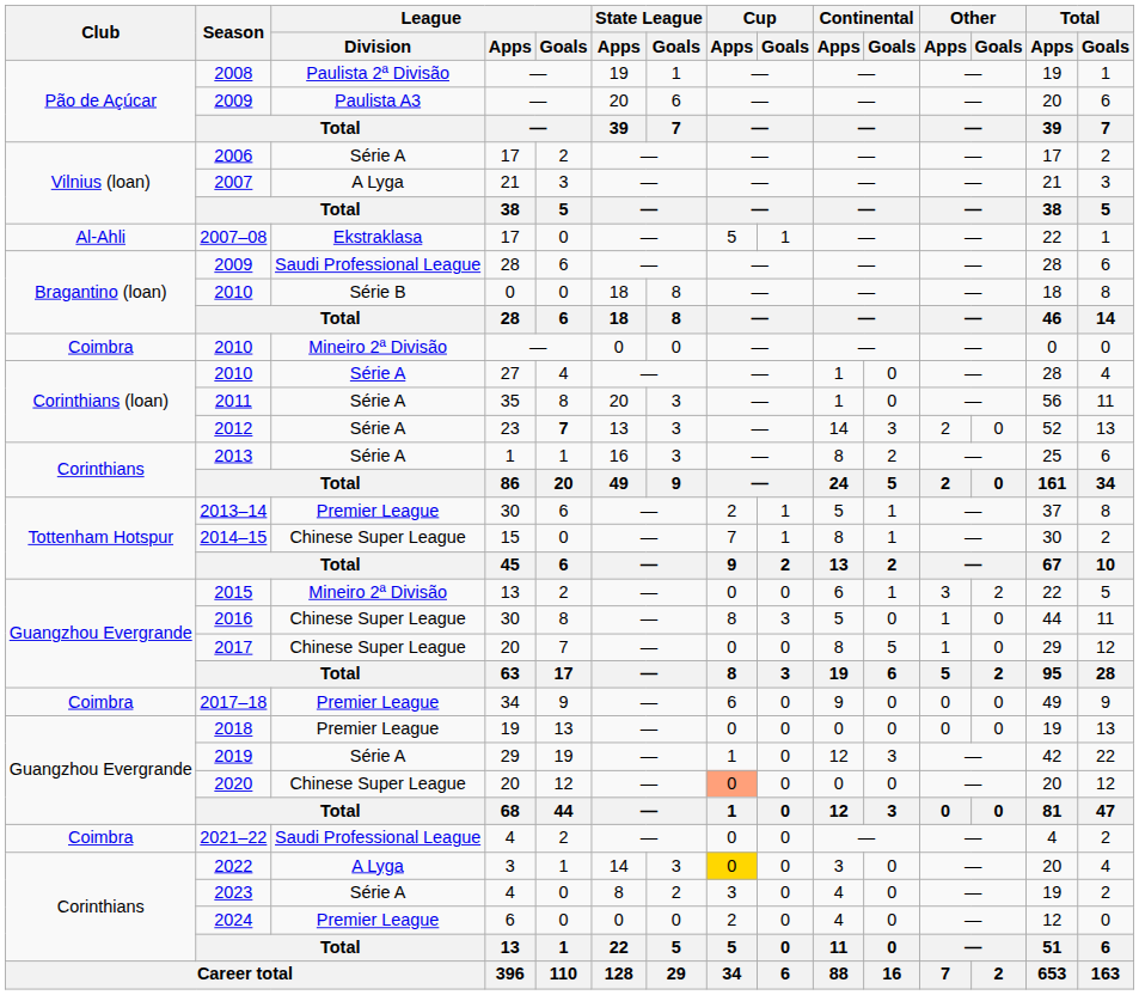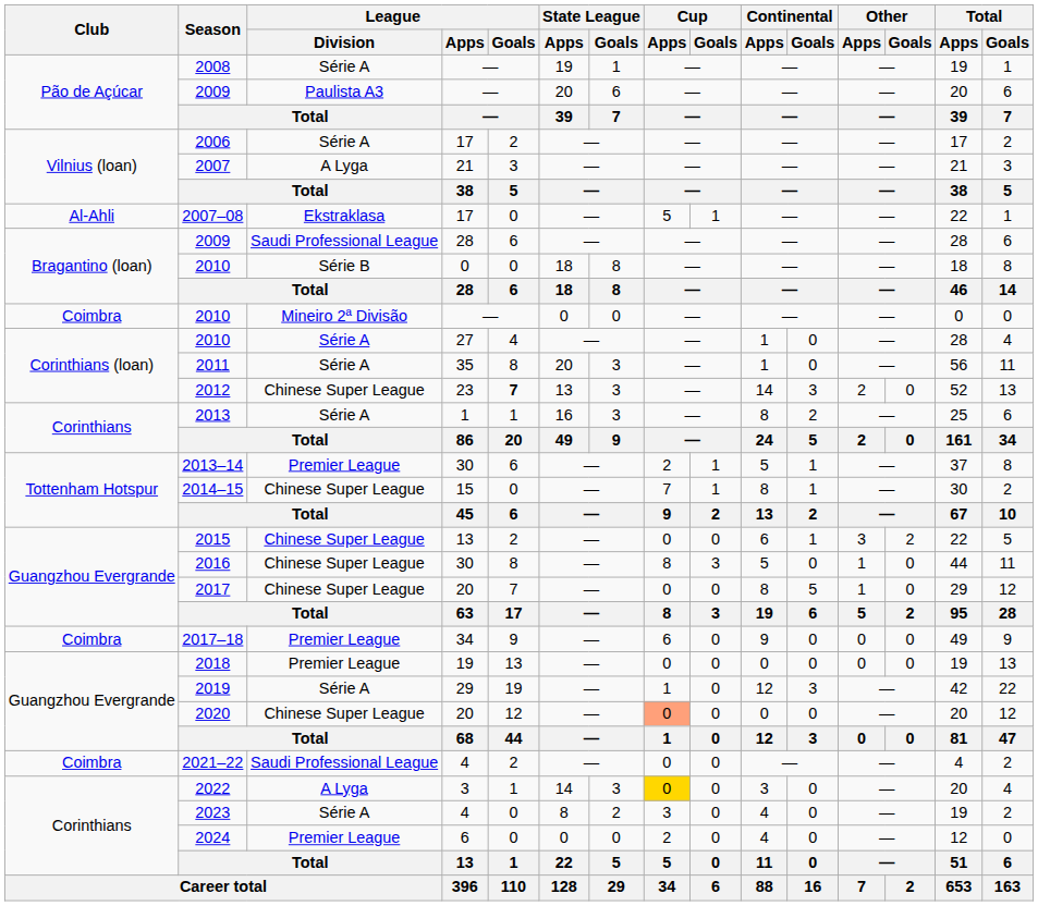2008 | League / Division: Paulista 2ª Divisão -> Série A
2012 | League / Division: Série A -> Chinese Super League
2015 | League / Division: Mineiro 2ª Divisão -> Chinese Super League
